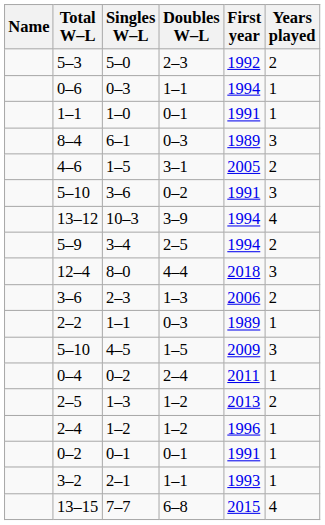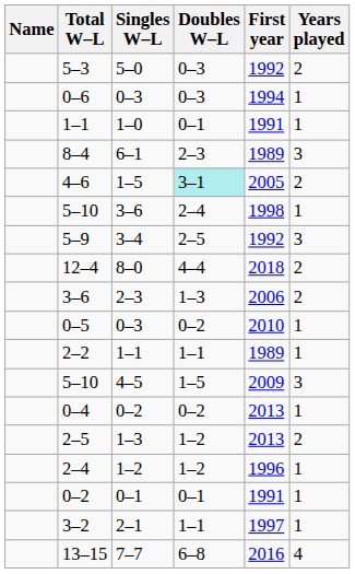5–3 | Doubles W–L: 2–3 -> 0–3
0–6 | Doubles W–L: 1–1 -> 0–3
8–4 | Doubles W–L: 0–3 -> 2–3
4–6 | Doubles W–L: no background -> paleturquoise background
5–10 / 3–6 | Doubles W–L: 0–2 -> 2–4
5–10 / 3–6 | First year: 1991 -> 1998
5–10 / 3–6 | Years played: 3 -> 1
- row: 13–12 | 10–3 | 3–9 | 1994 | 4
5–9 | First year: 1994 -> 1992
5–9 | Years played: 2 -> 3
12–4 | Years played: 3 -> 2
+ row: 0–5 | 0–3 | 0–2 | 2010 | 1
2–2 | Doubles W–L: 0–3 -> 1–1
0–4 | Doubles W–L: 2–4 -> 0–2
0–4 | First year: 2011 -> 2013
3–2 | First year: 1993 -> 1997
13–15 | First year: 2015 -> 2016
